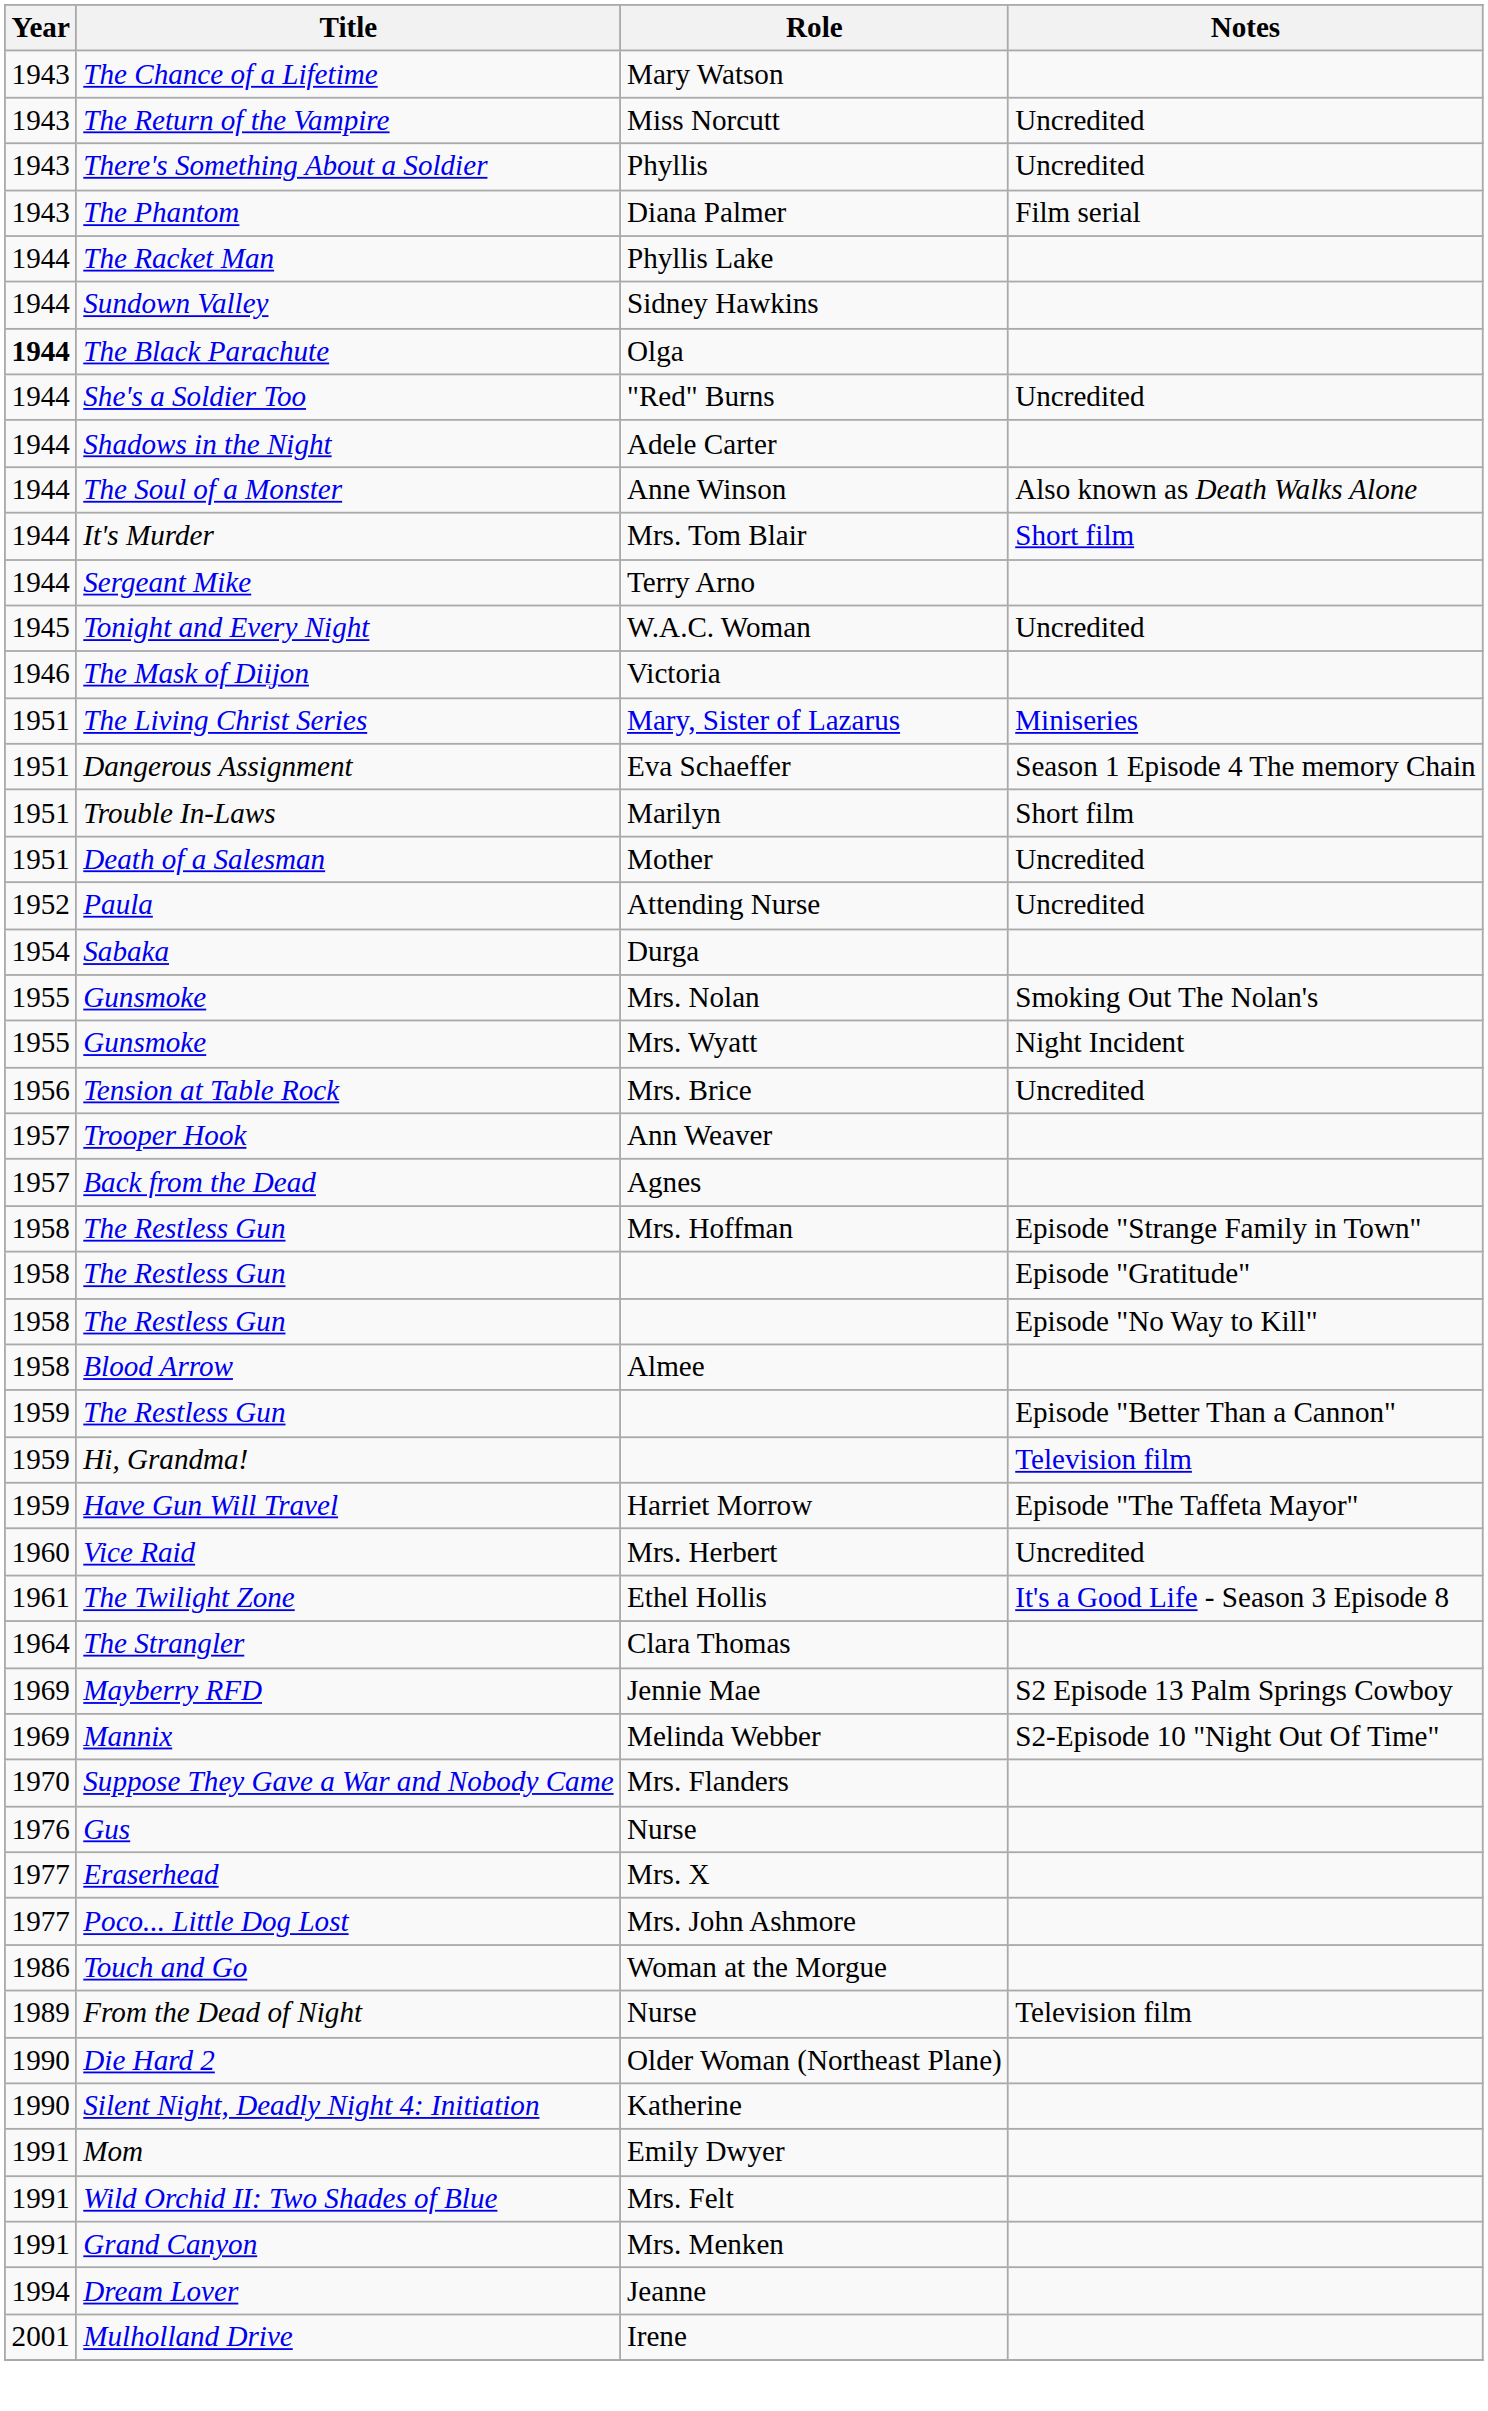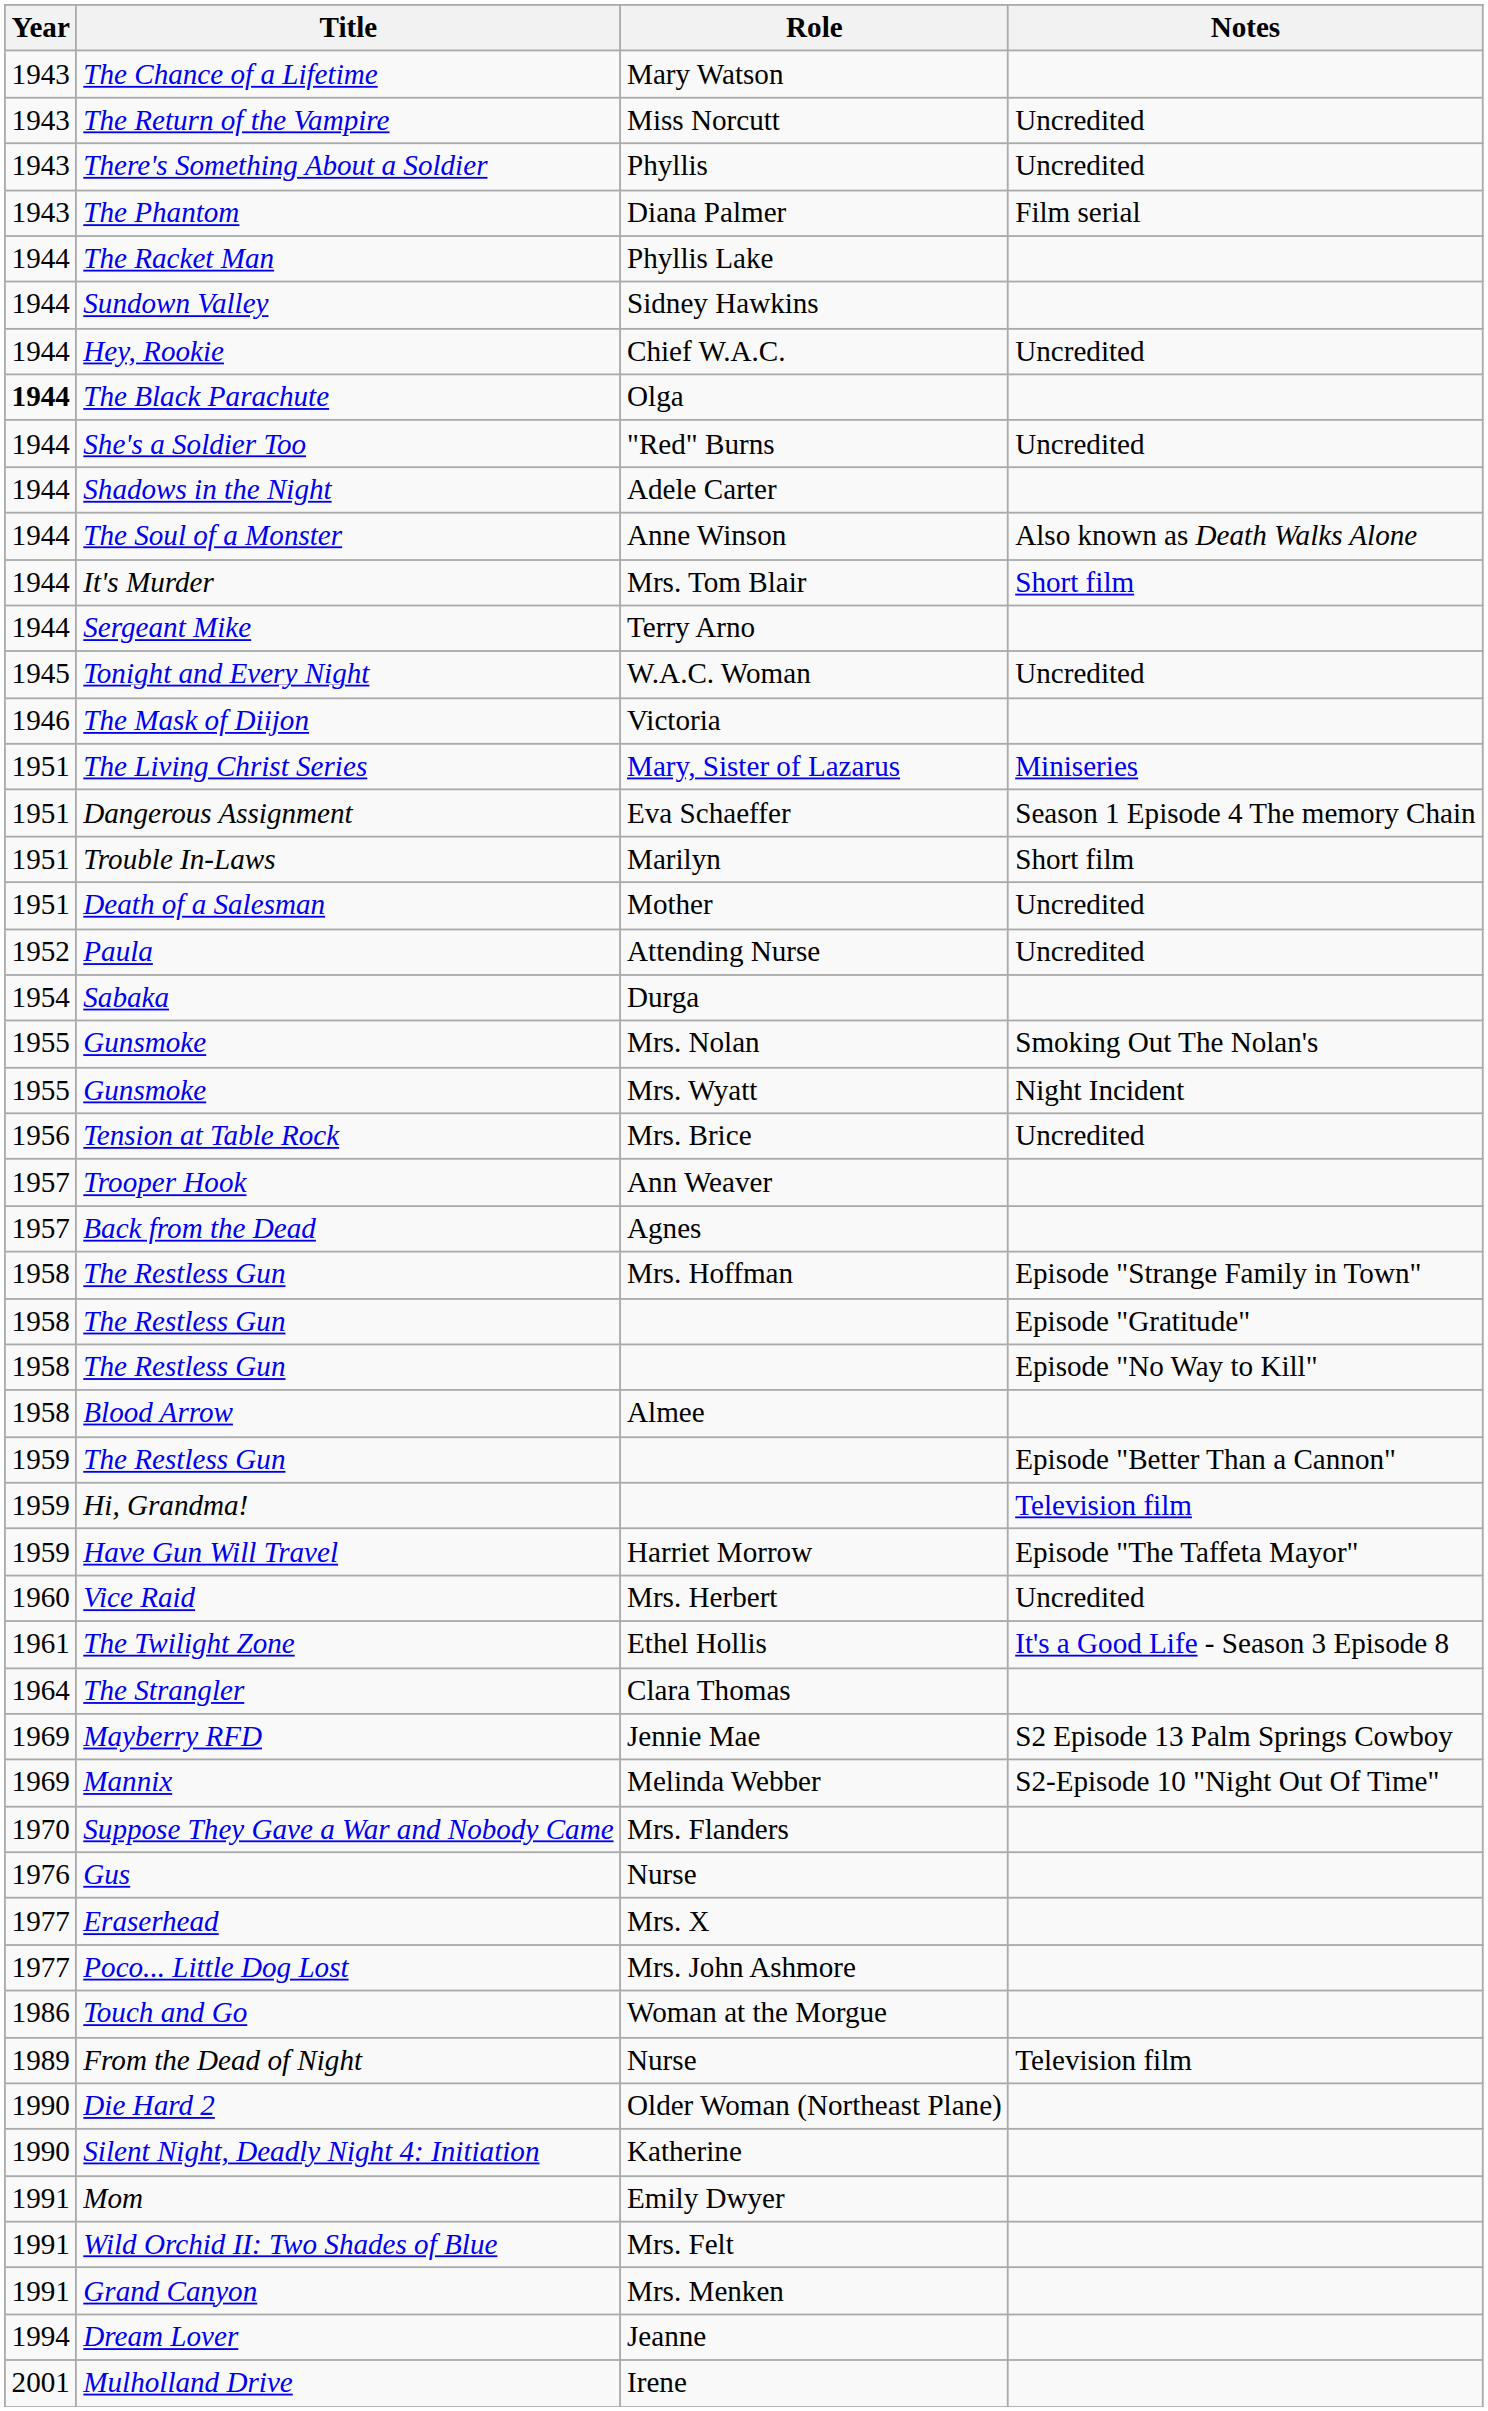+ row: 1944 | Hey, Rookie | Chief W.A.C. | Uncredited
